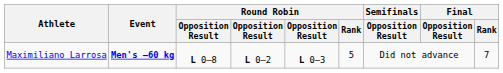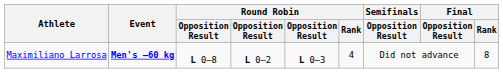Maximiliano Larrosa | Round Robin / Rank: 5 -> 4
Maximiliano Larrosa | Final / Rank: 7 -> 8
